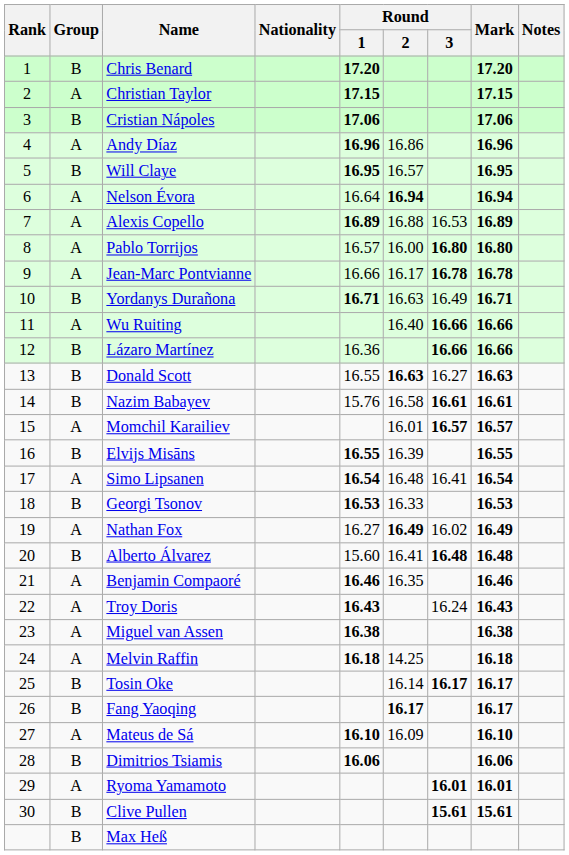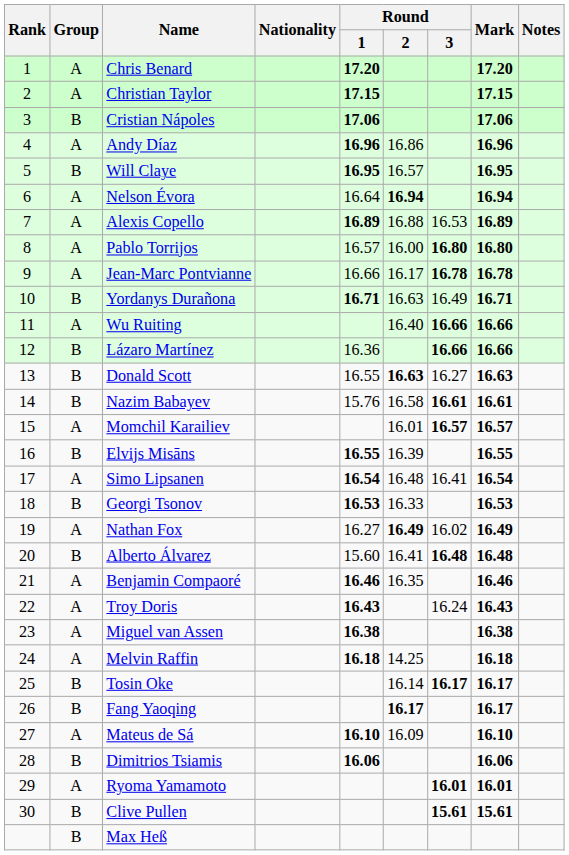Chris Benard | Group: B -> A
